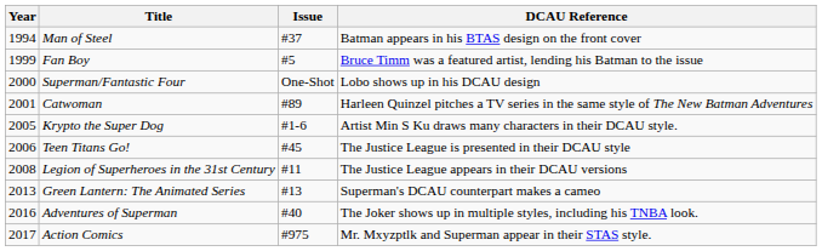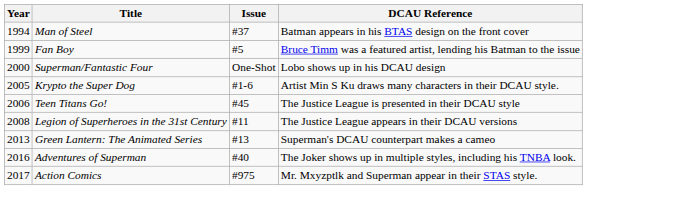- row: 2001 | Catwoman | #89 | Harleen Quinzel pitches a TV series in the same style of The New Batman Adventures
